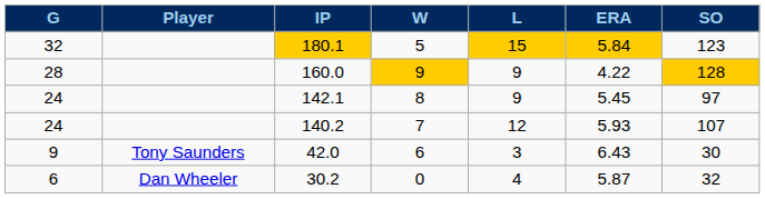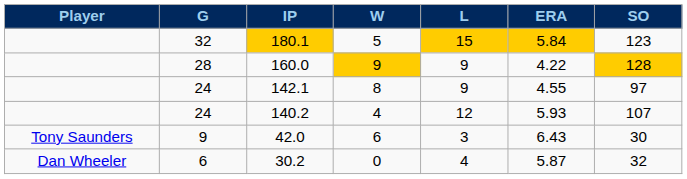columns swapped: Player <-> G
142.1 | ERA: 5.45 -> 4.55
140.2 | W: 7 -> 4
